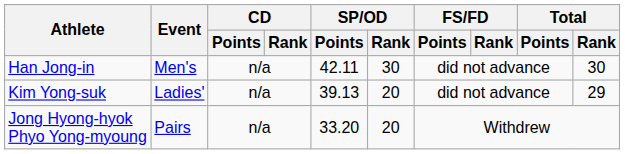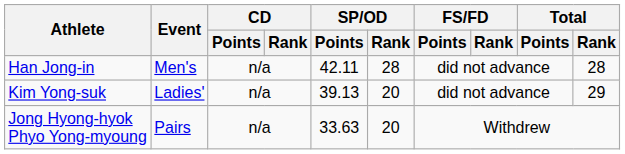Han Jong-in | SP/OD / Rank: 30 -> 28
Han Jong-in | Total / Rank: 30 -> 28
Jong Hyong-hyok Phyo Yong-myoung | SP/OD / Points: 33.20 -> 33.63
